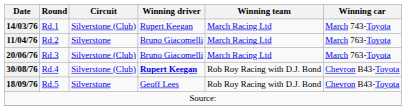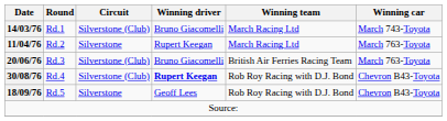Rd.1 | Winning driver: Rupert Keegan -> Bruno Giacomelli
Rd.2 | Winning driver: Bruno Giacomelli -> Rupert Keegan
Rd.3 | Winning team: March Racing Ltd -> British Air Ferries Racing Team
